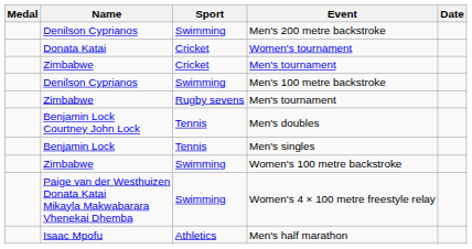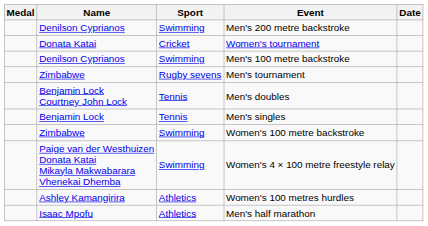- row: Zimbabwe | Cricket | Men's tournament
+ row: Ashley Kamangirira | Athletics | Women's 100 metres hurdles
